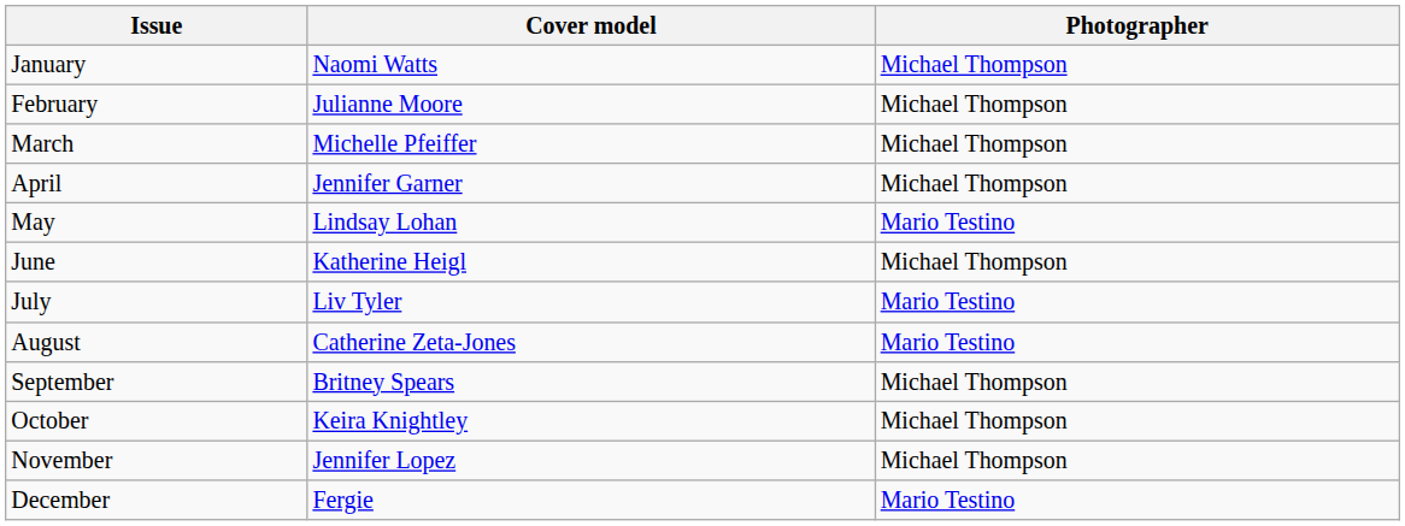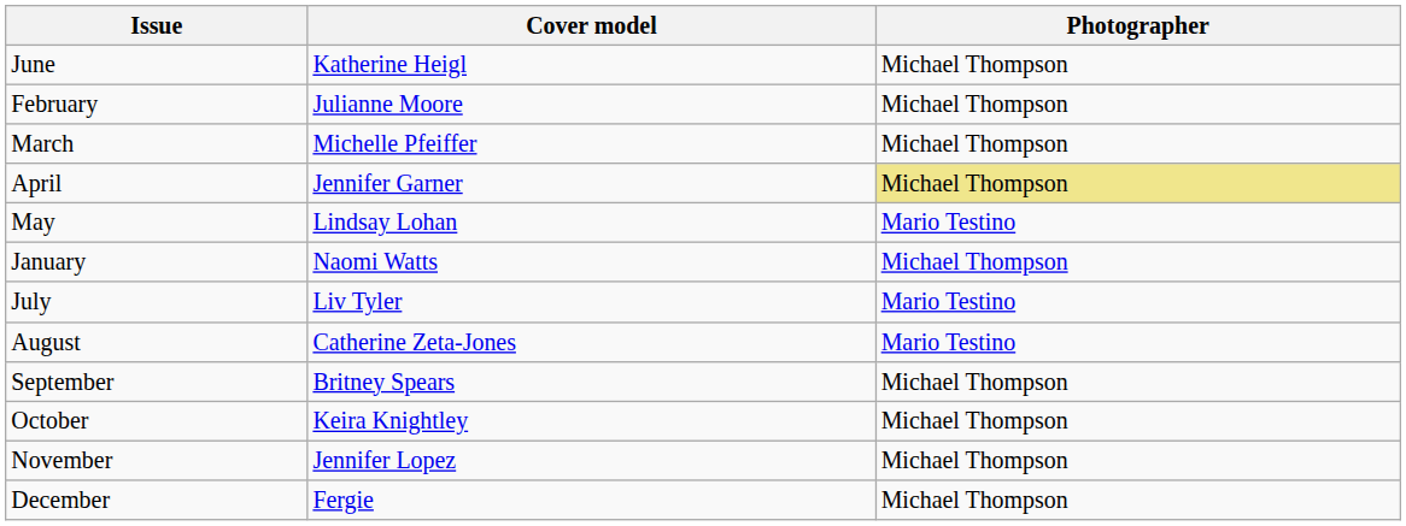rows swapped: January <-> June
April | Photographer: no background -> khaki background
December | Photographer: Mario Testino -> Michael Thompson
